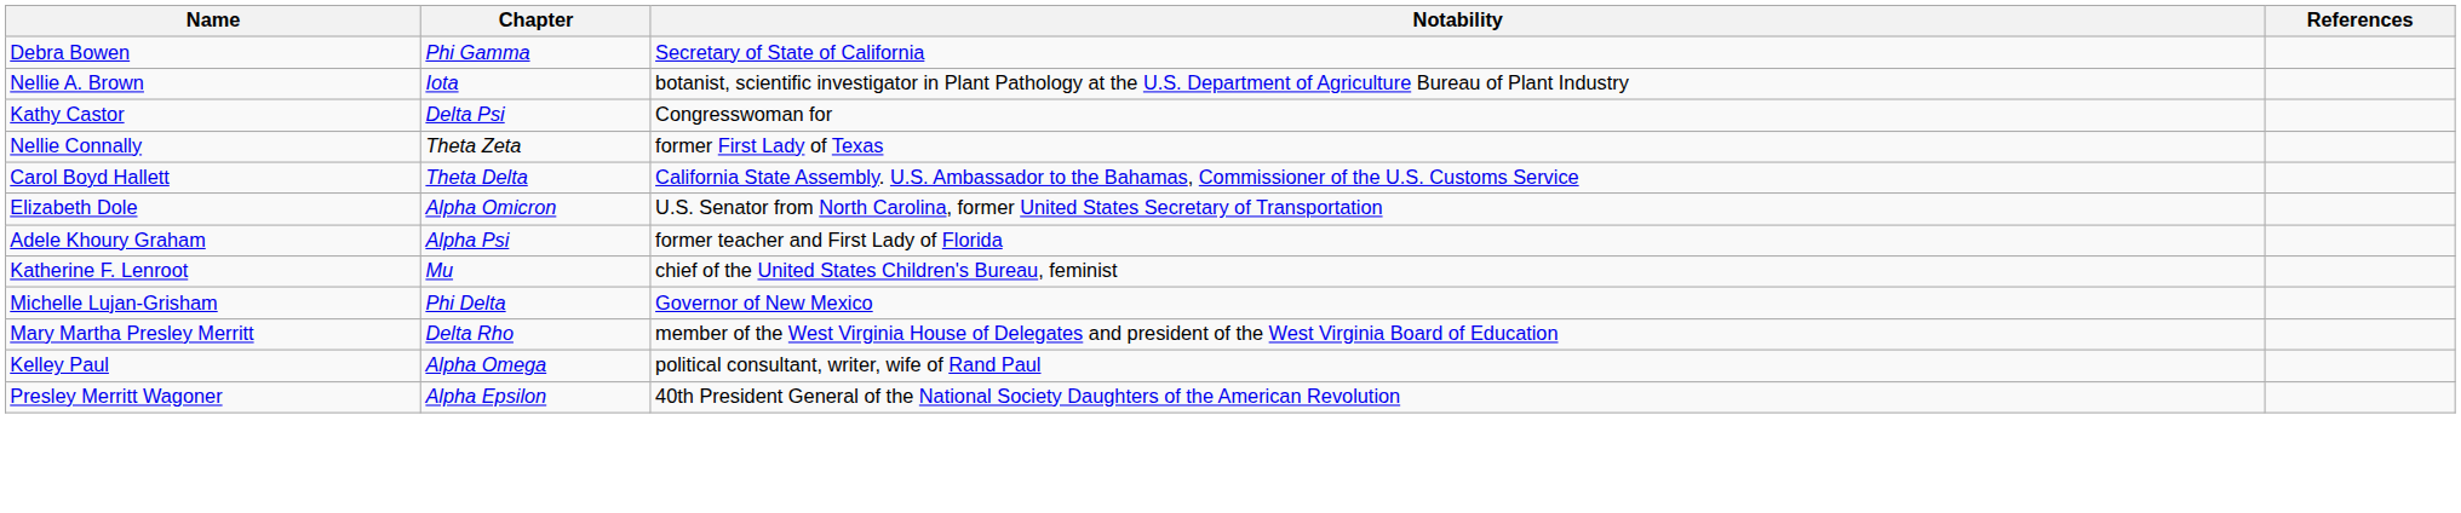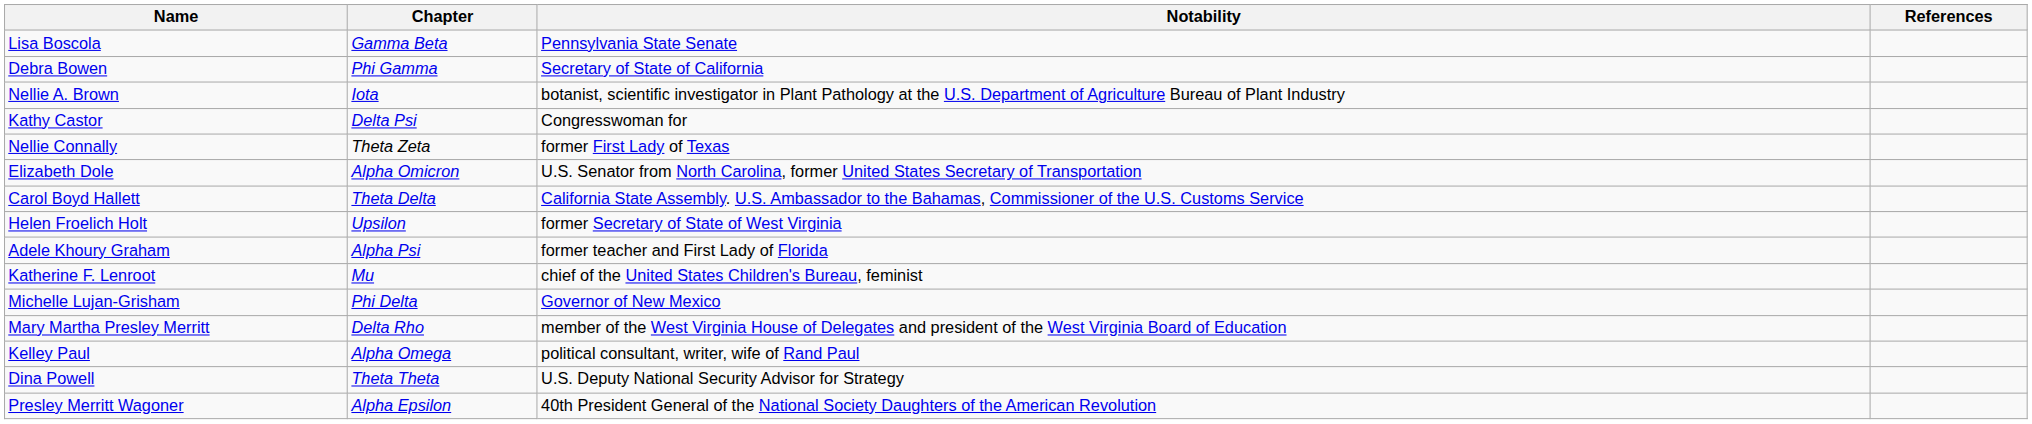+ row: Lisa Boscola | Gamma Beta | Pennsylvania State Senate
rows swapped: Elizabeth Dole <-> Carol Boyd Hallett
+ row: Helen Froelich Holt | Upsilon | former Secretary of State of West Virginia
+ row: Dina Powell | Theta Theta | U.S. Deputy National Security Advisor for Strategy
